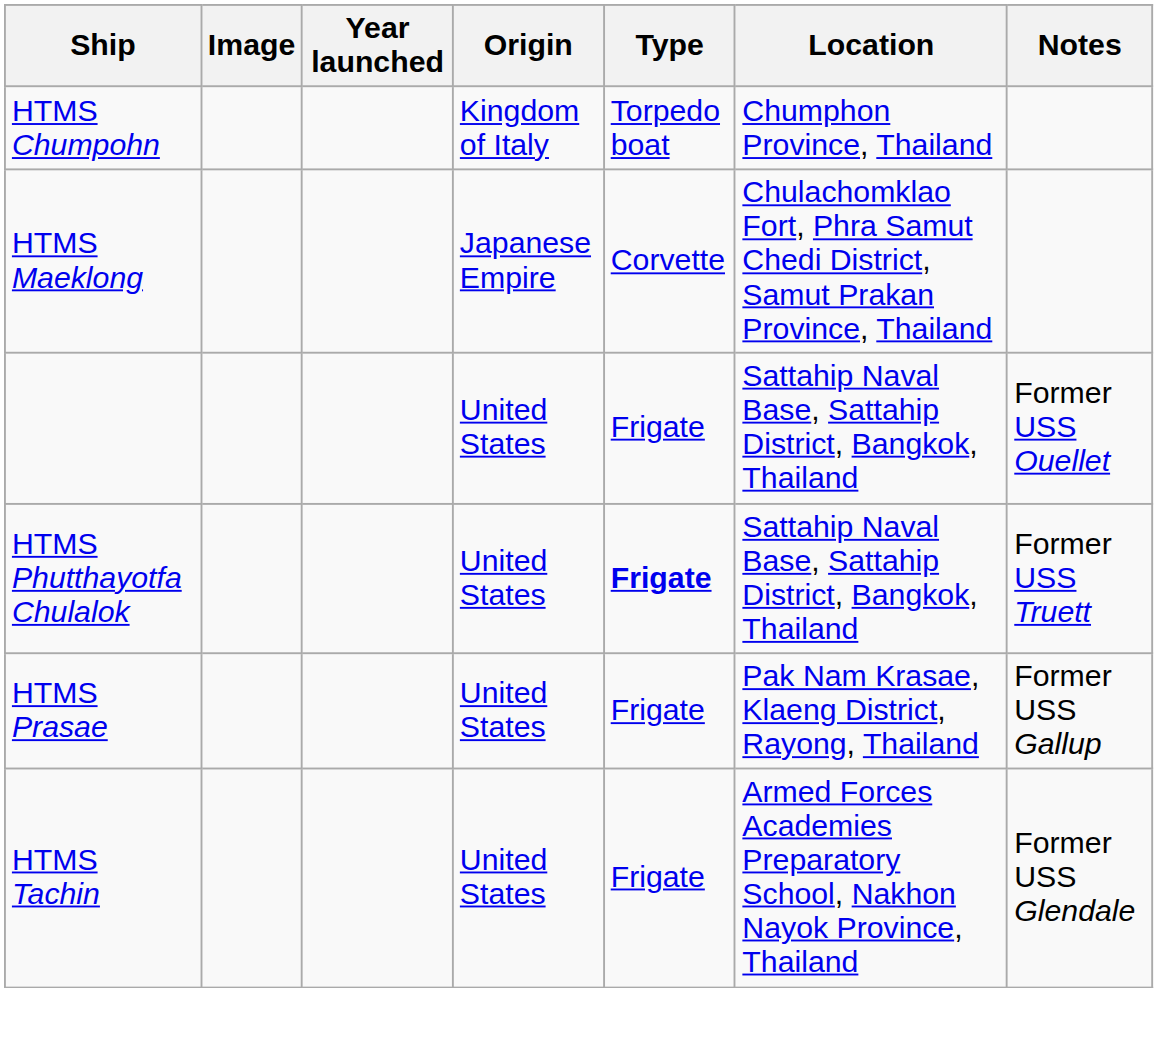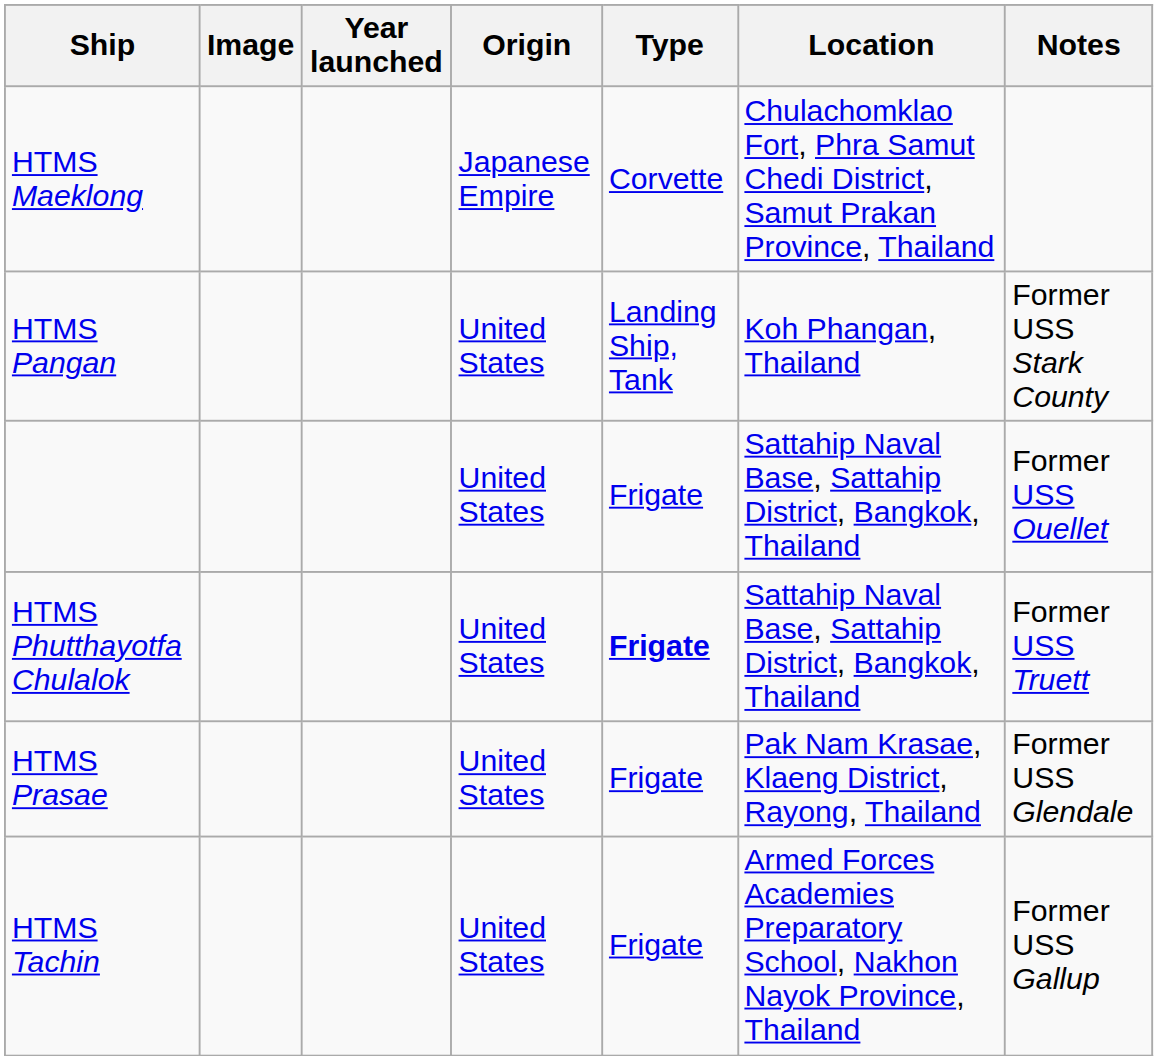- row: HTMS Chumpohn | Kingdom of Italy | Torpedo boat | Chumphon Province, Thailand
+ row: HTMS Pangan | United States | Landing Ship, Tank | Koh Phangan, Thailand | Former USS Stark County
HTMS Prasae | Notes: Former USS Gallup -> Former USS Glendale
HTMS Tachin | Notes: Former USS Glendale -> Former USS Gallup
